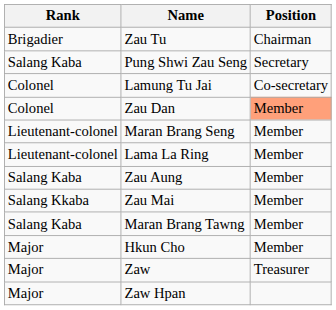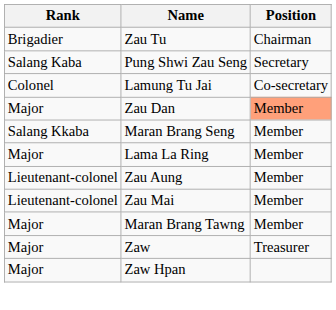Zau Dan | Rank: Colonel -> Major
Maran Brang Seng | Rank: Lieutenant-colonel -> Salang Kkaba
Lama La Ring | Rank: Lieutenant-colonel -> Major
Zau Aung | Rank: Salang Kaba -> Lieutenant-colonel
Zau Mai | Rank: Salang Kkaba -> Lieutenant-colonel
Maran Brang Tawng | Rank: Salang Kaba -> Major
- row: Major | Hkun Cho | Member
